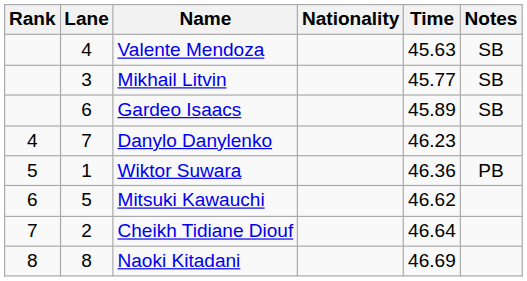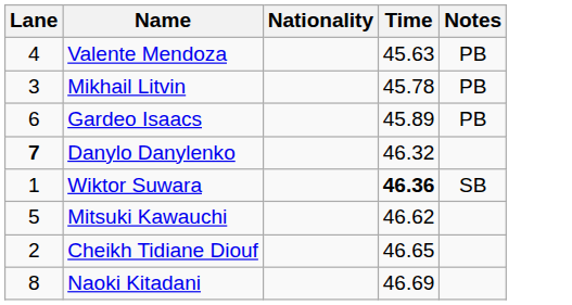- column: Rank | 4 | 5 | 6 | 7 | 8
Valente Mendoza | Notes: SB -> PB
Mikhail Litvin | Time: 45.77 -> 45.78
Mikhail Litvin | Notes: SB -> PB
Gardeo Isaacs | Notes: SB -> PB
Danylo Danylenko | Lane: normal -> bold
Danylo Danylenko | Time: 46.23 -> 46.32
Wiktor Suwara | Time: normal -> bold
Wiktor Suwara | Notes: PB -> SB
Cheikh Tidiane Diouf | Time: 46.64 -> 46.65
